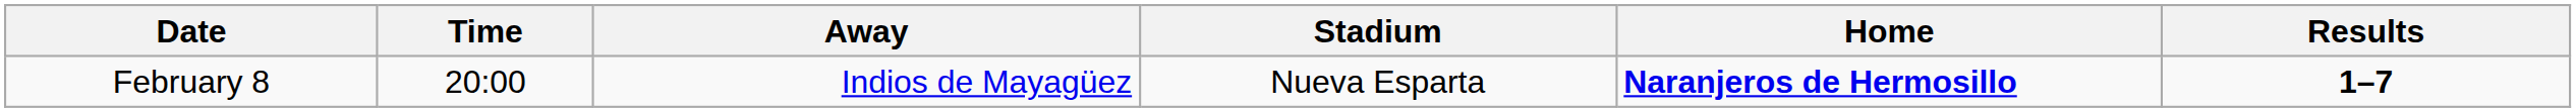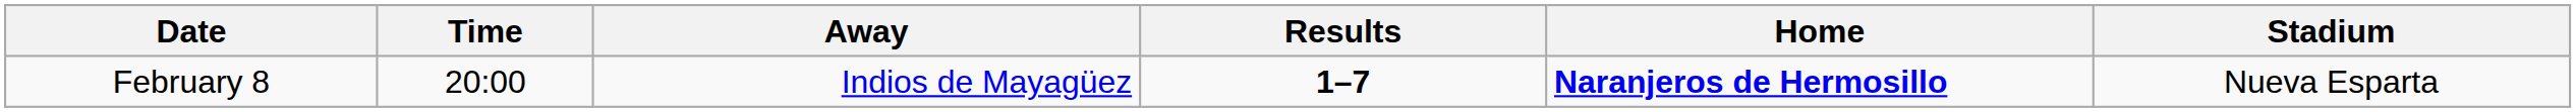columns swapped: Results <-> Stadium
